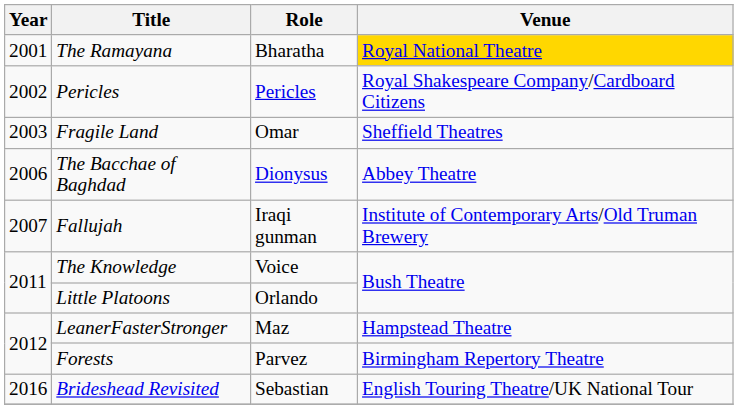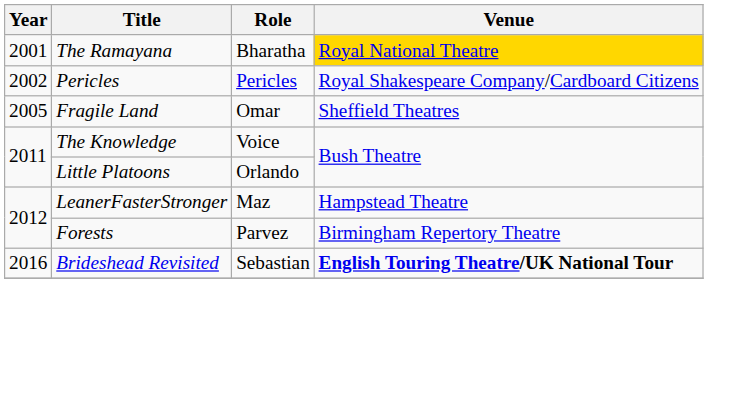Fragile Land | Year: 2003 -> 2005
- row: 2006 | The Bacchae of Baghdad | Dionysus | Abbey Theatre
- row: 2007 | Fallujah | Iraqi gunman | Institute of Contemporary Arts/Old Truman Brewery
Brideshead Revisited | Venue: normal -> bold
